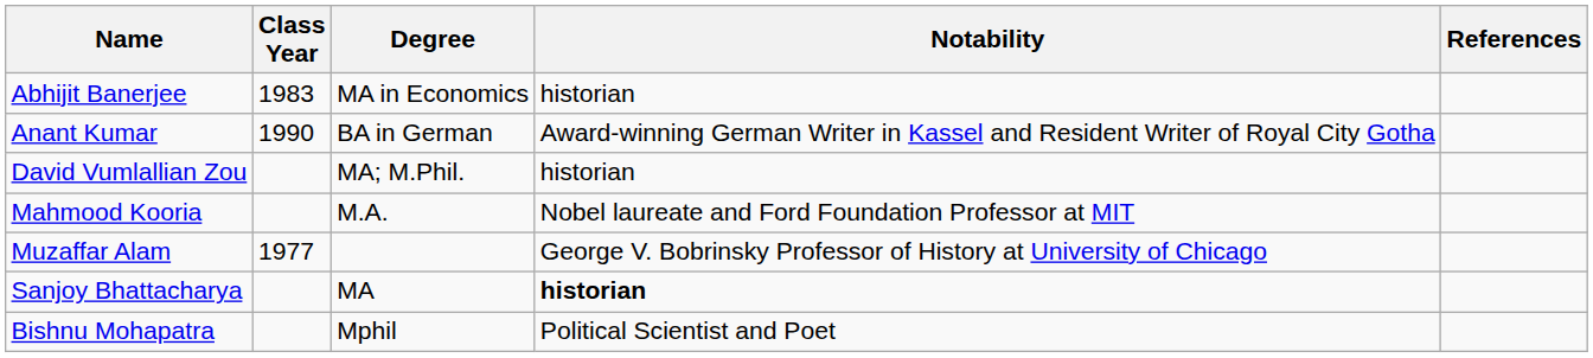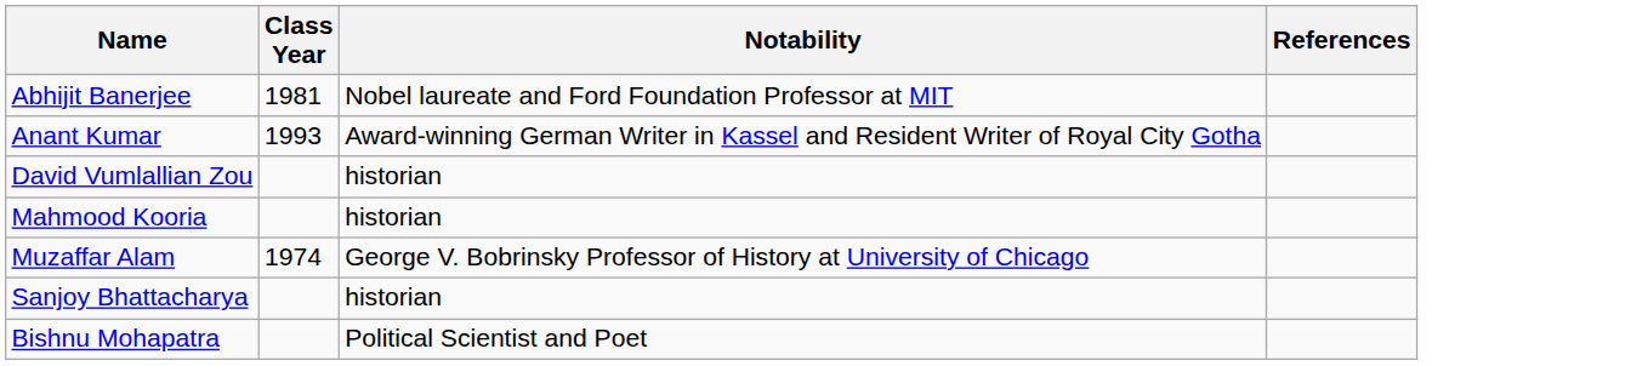- column: Degree | MA in Economics | BA in German | MA; M.Phil. | M.A. | MA | Mphil
Abhijit Banerjee | Class Year: 1983 -> 1981
Abhijit Banerjee | Notability: historian -> Nobel laureate and Ford Foundation Professor at MIT
Anant Kumar | Class Year: 1990 -> 1993
Mahmood Kooria | Notability: Nobel laureate and Ford Foundation Professor at MIT -> historian
Muzaffar Alam | Class Year: 1977 -> 1974
Sanjoy Bhattacharya | Notability: bold -> normal
